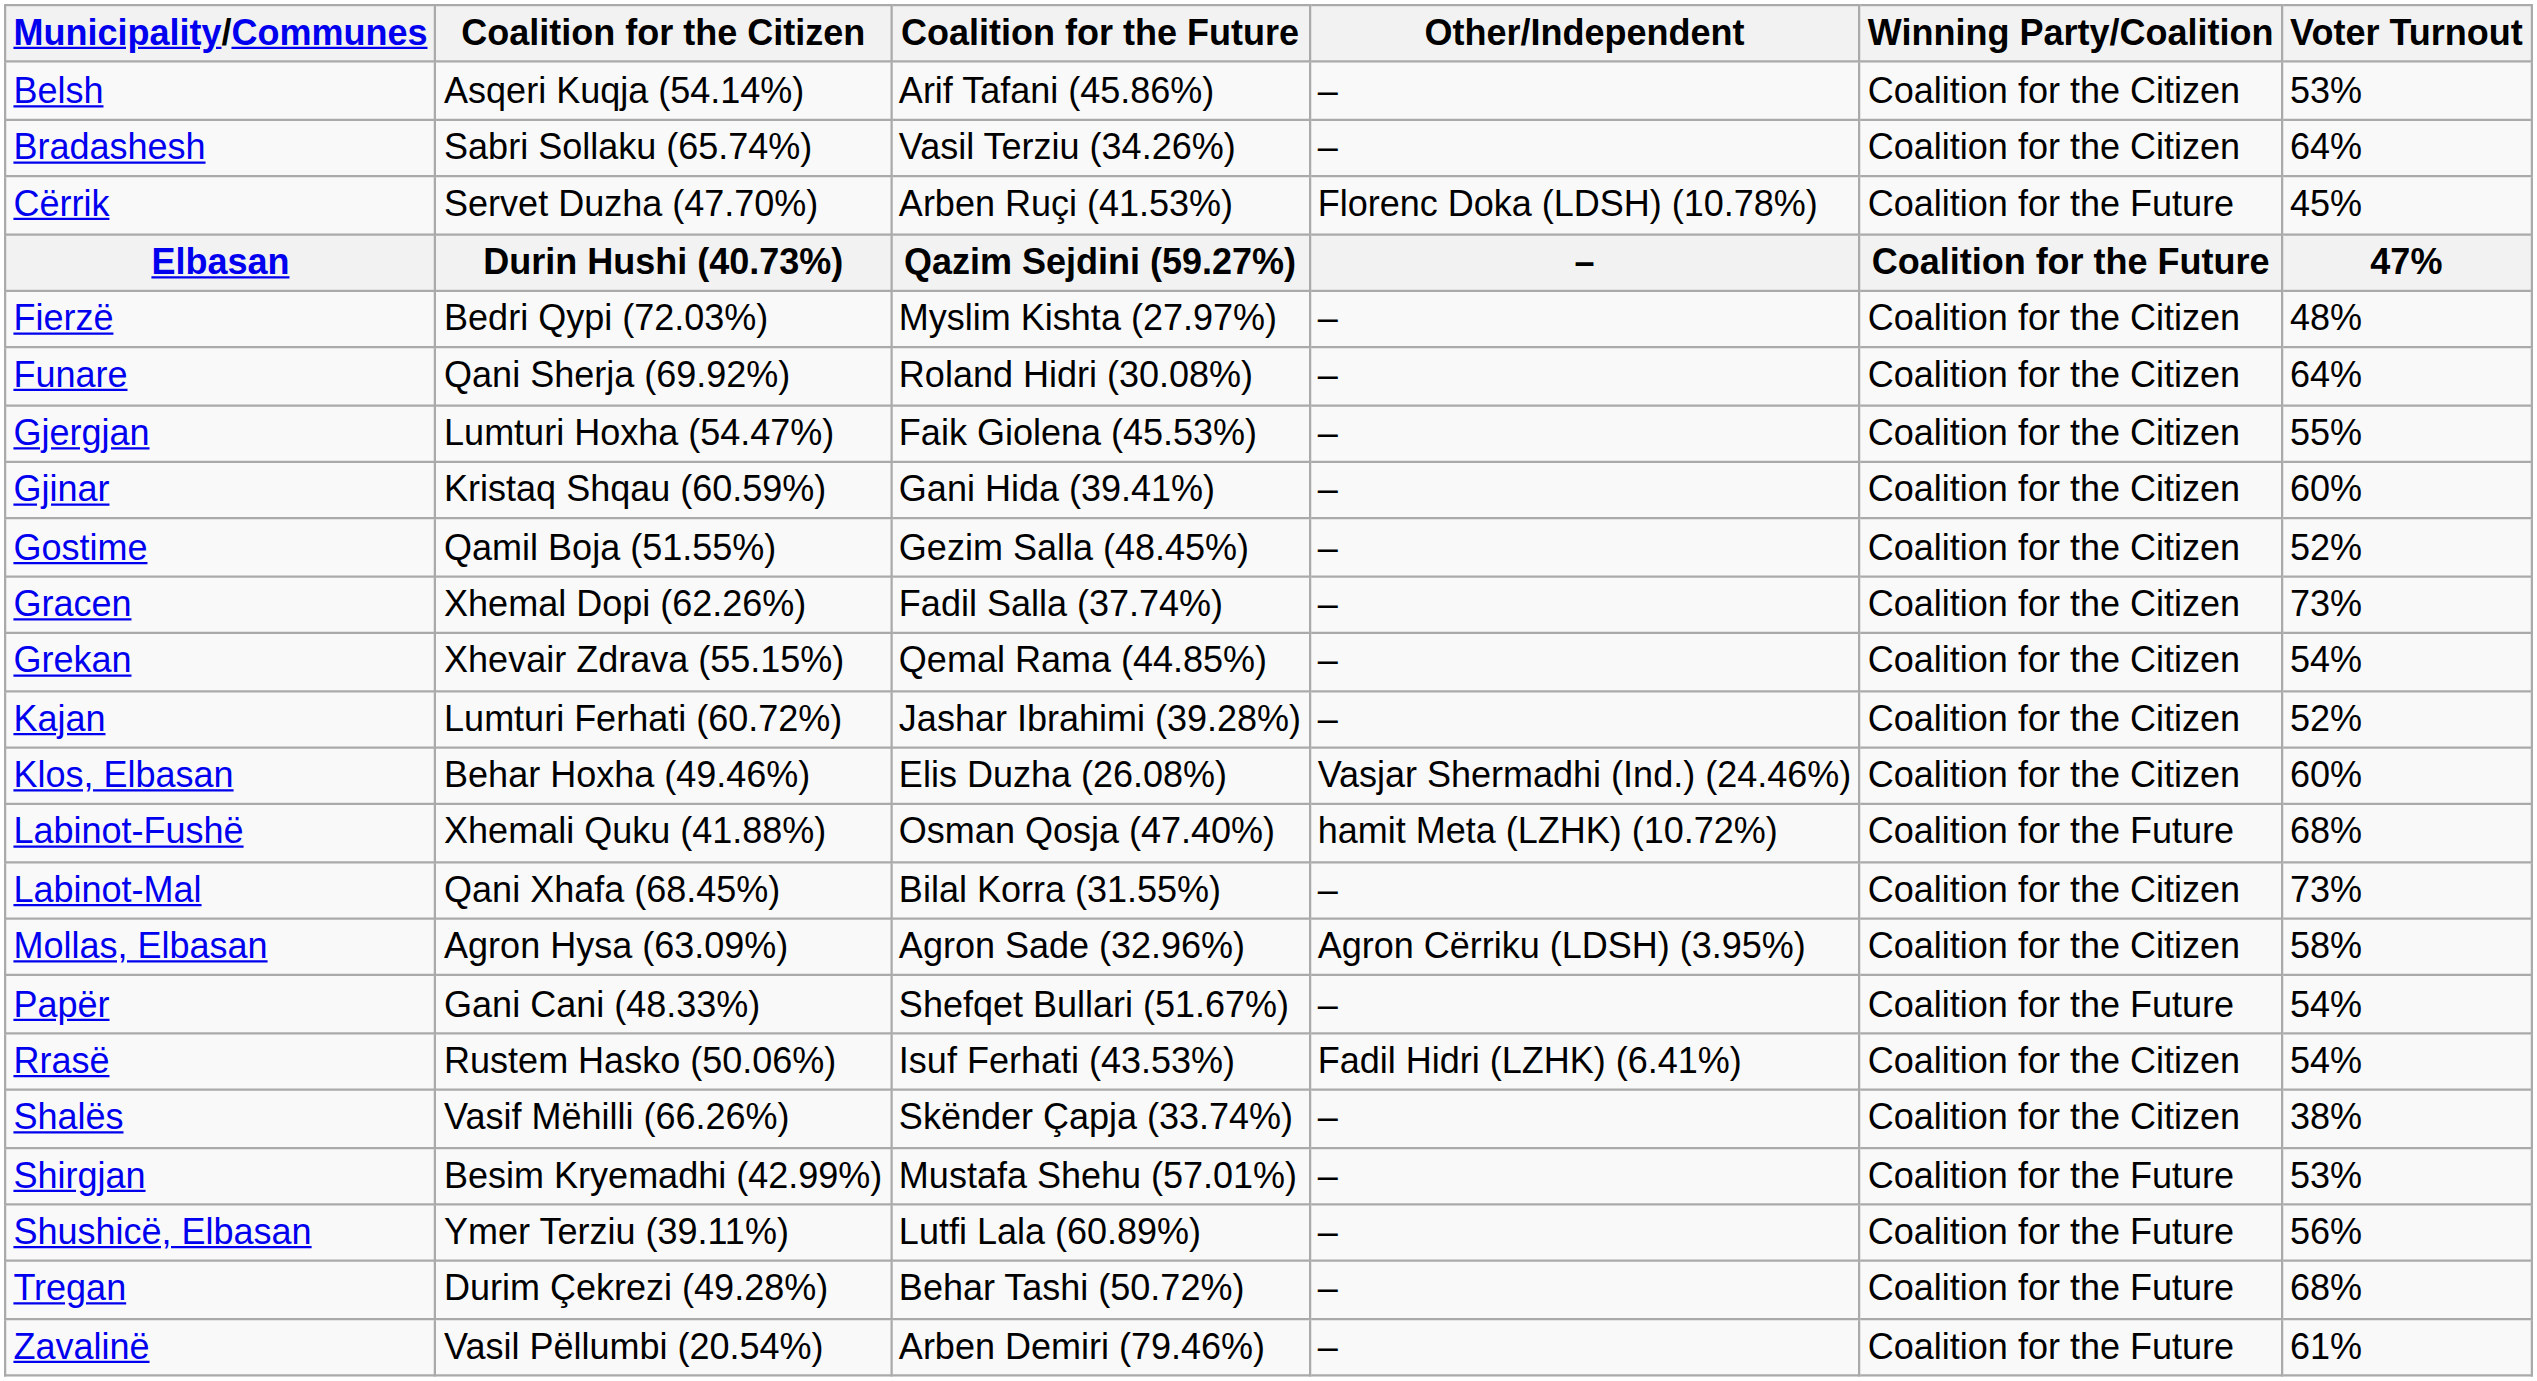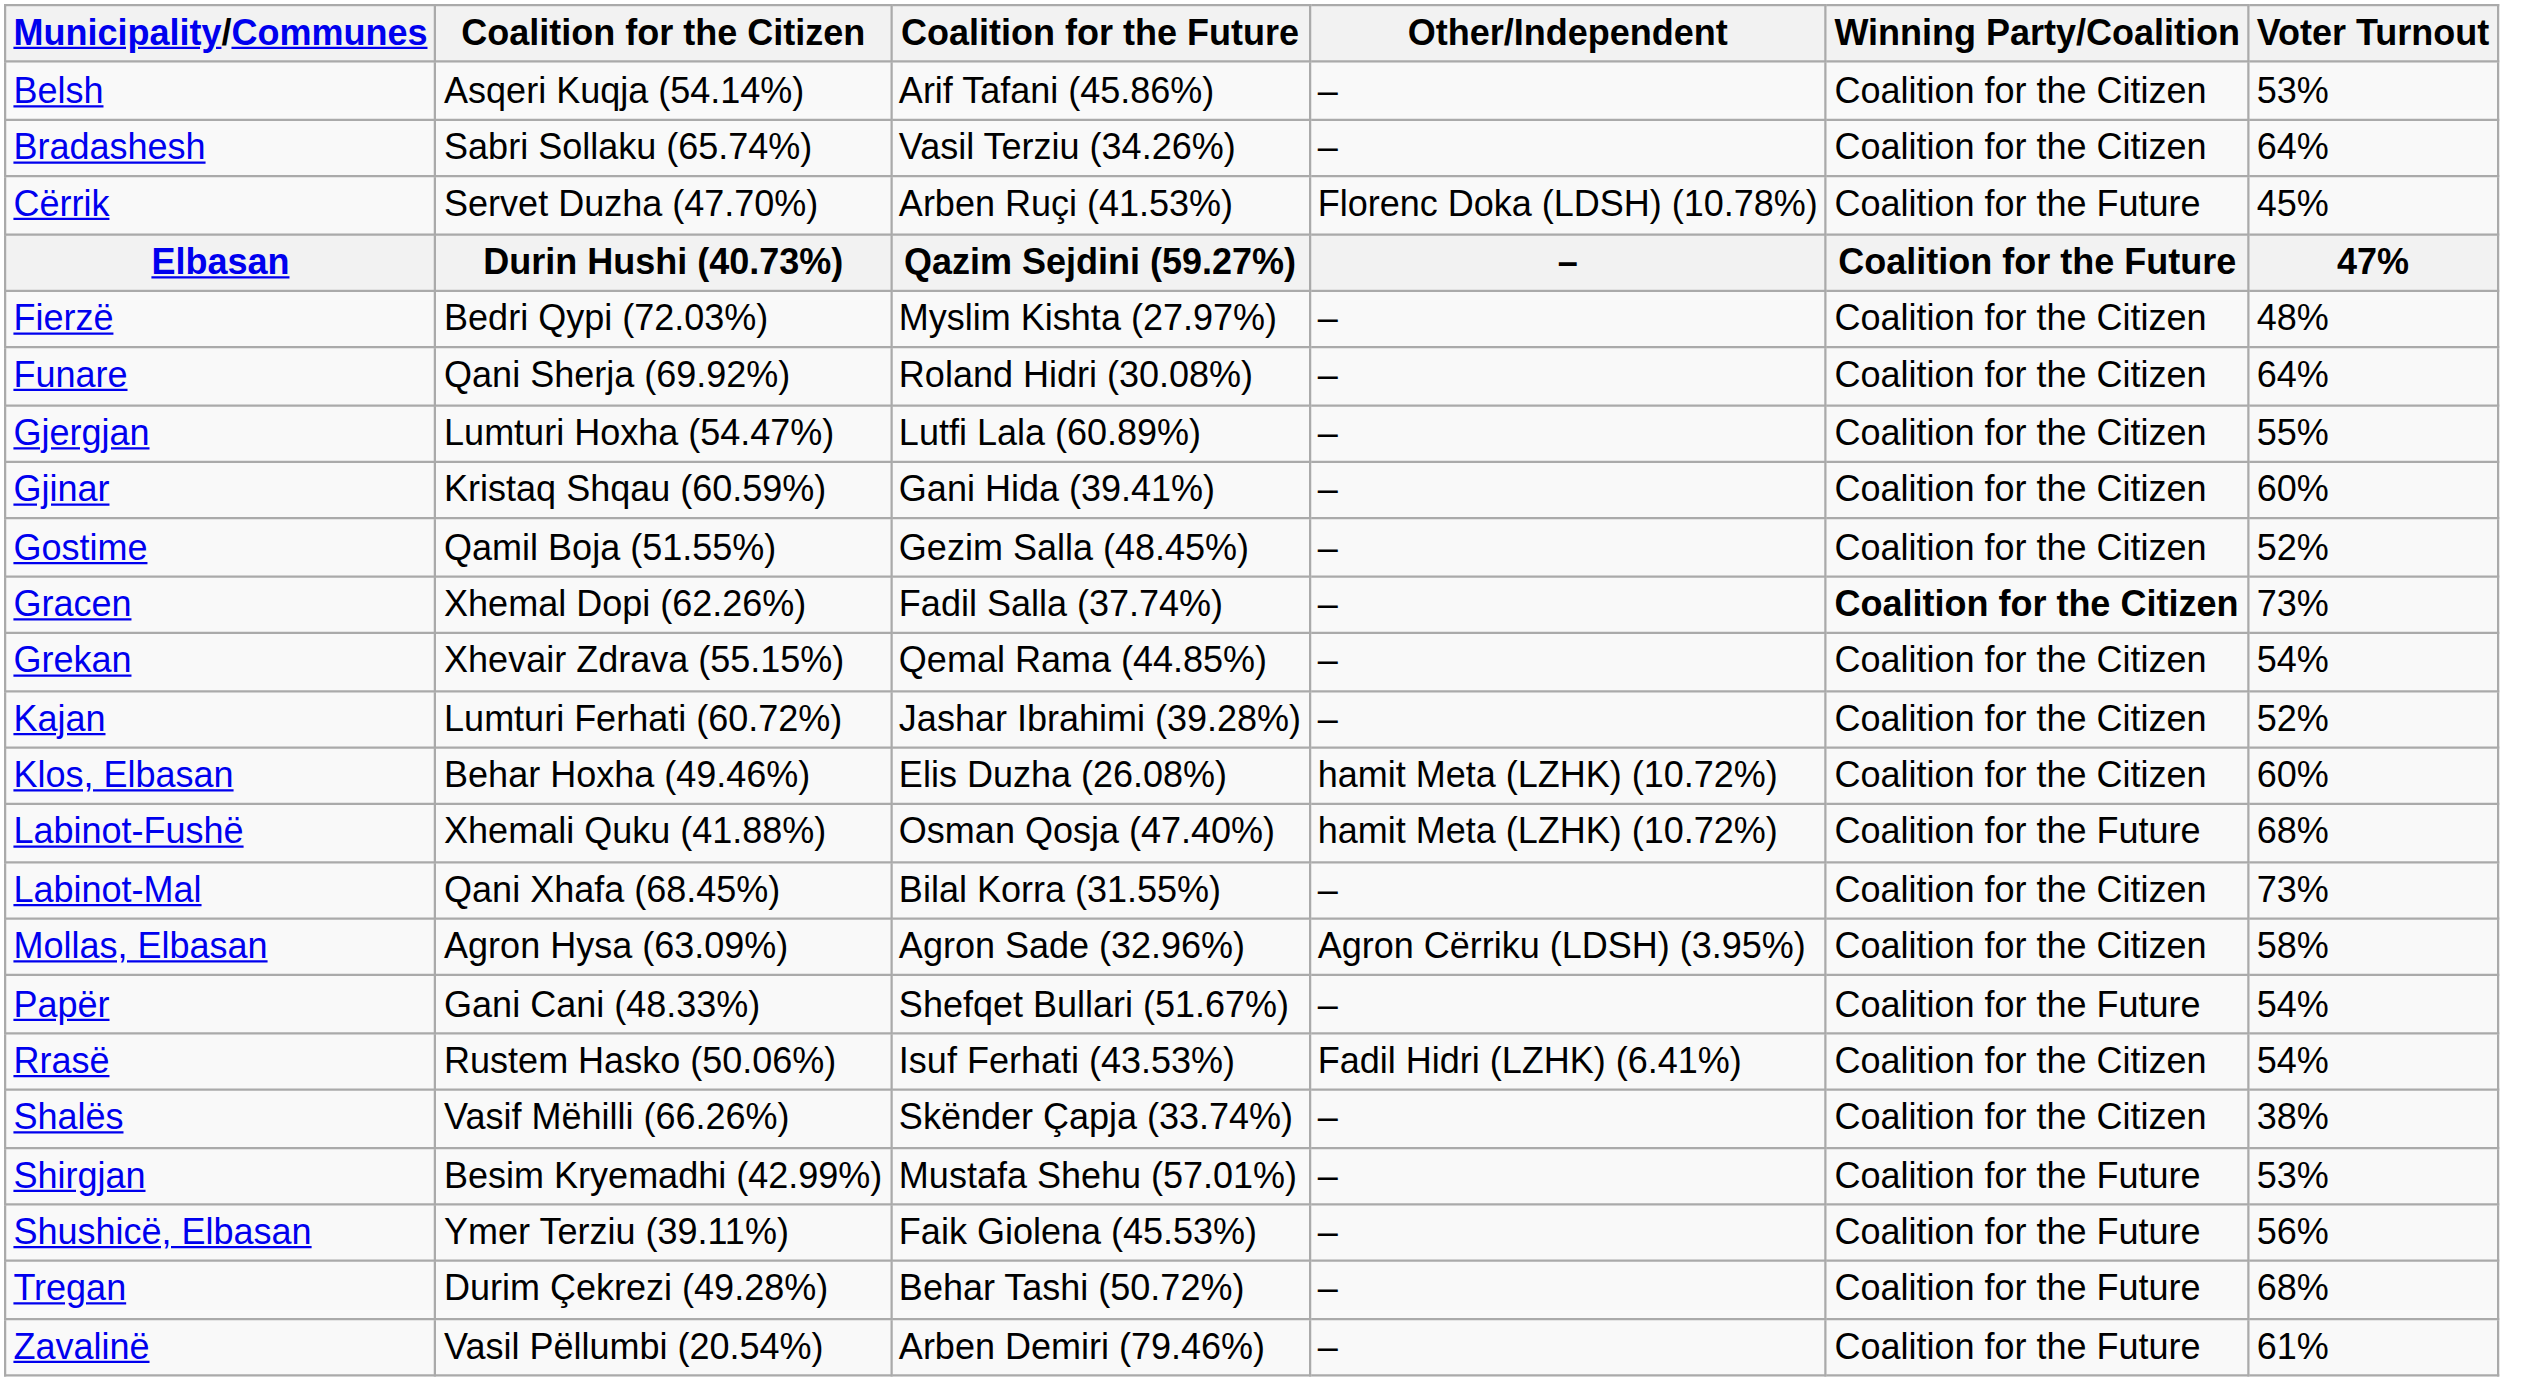Gjergjan | Coalition for the Future: Faik Giolena (45.53%) -> Lutfi Lala (60.89%)
Gracen | Winning Party/Coalition: normal -> bold
Klos, Elbasan | Other/Independent: Vasjar Shermadhi (Ind.) (24.46%) -> hamit Meta (LZHK) (10.72%)
Shushicë, Elbasan | Coalition for the Future: Lutfi Lala (60.89%) -> Faik Giolena (45.53%)
